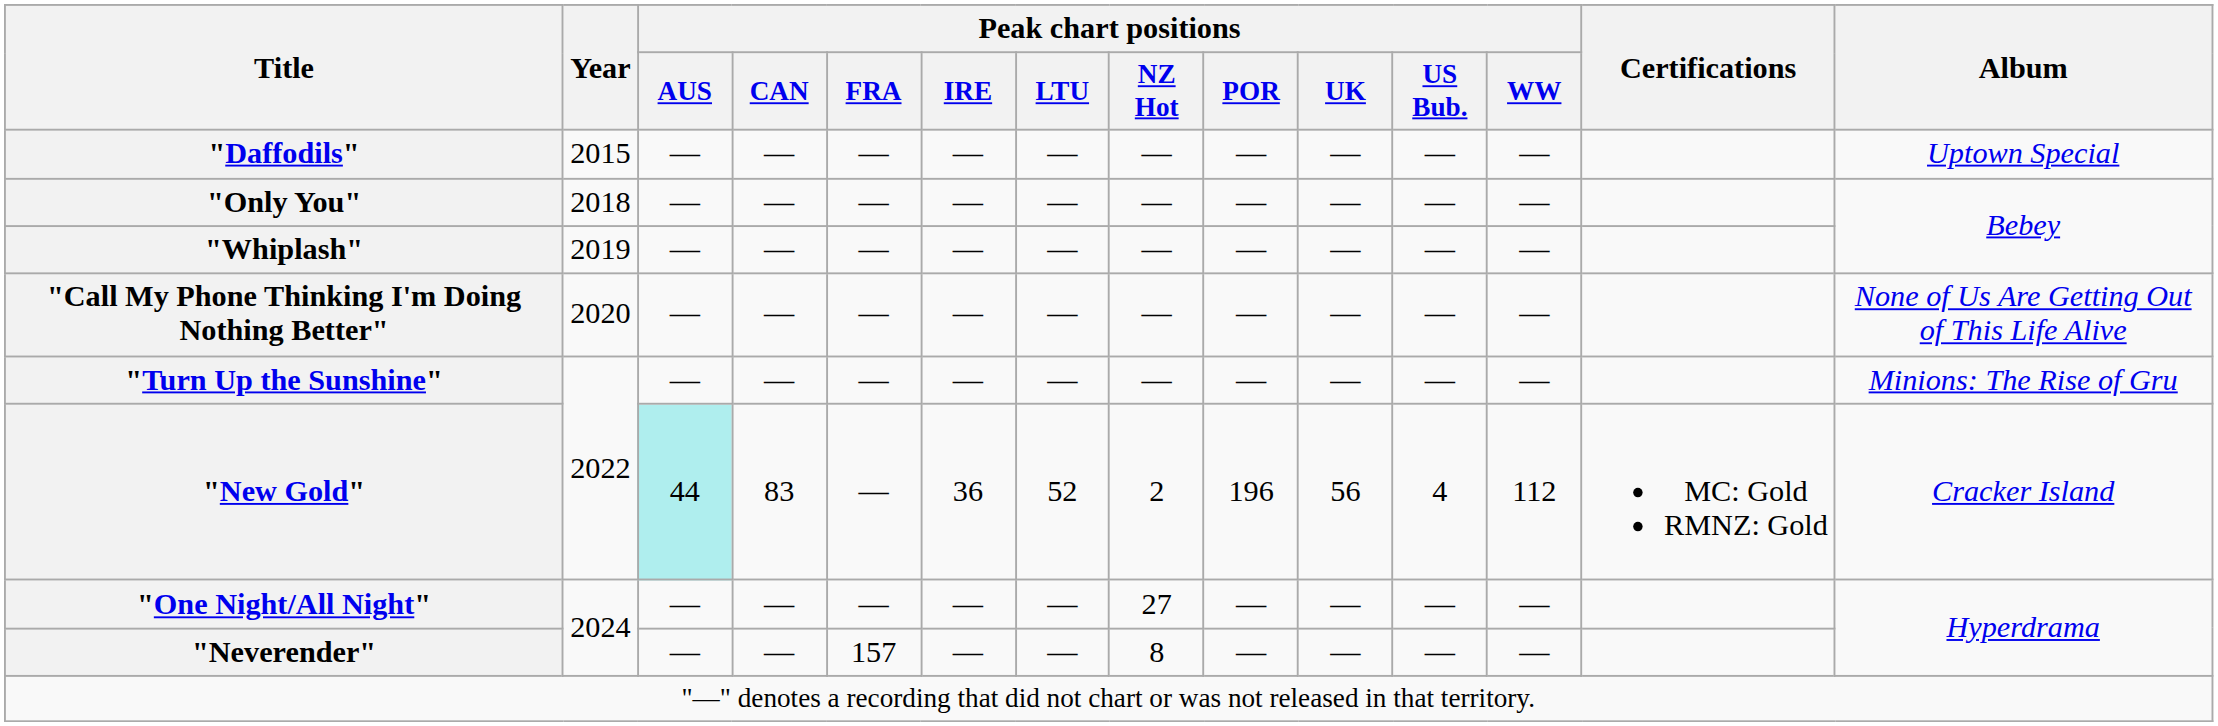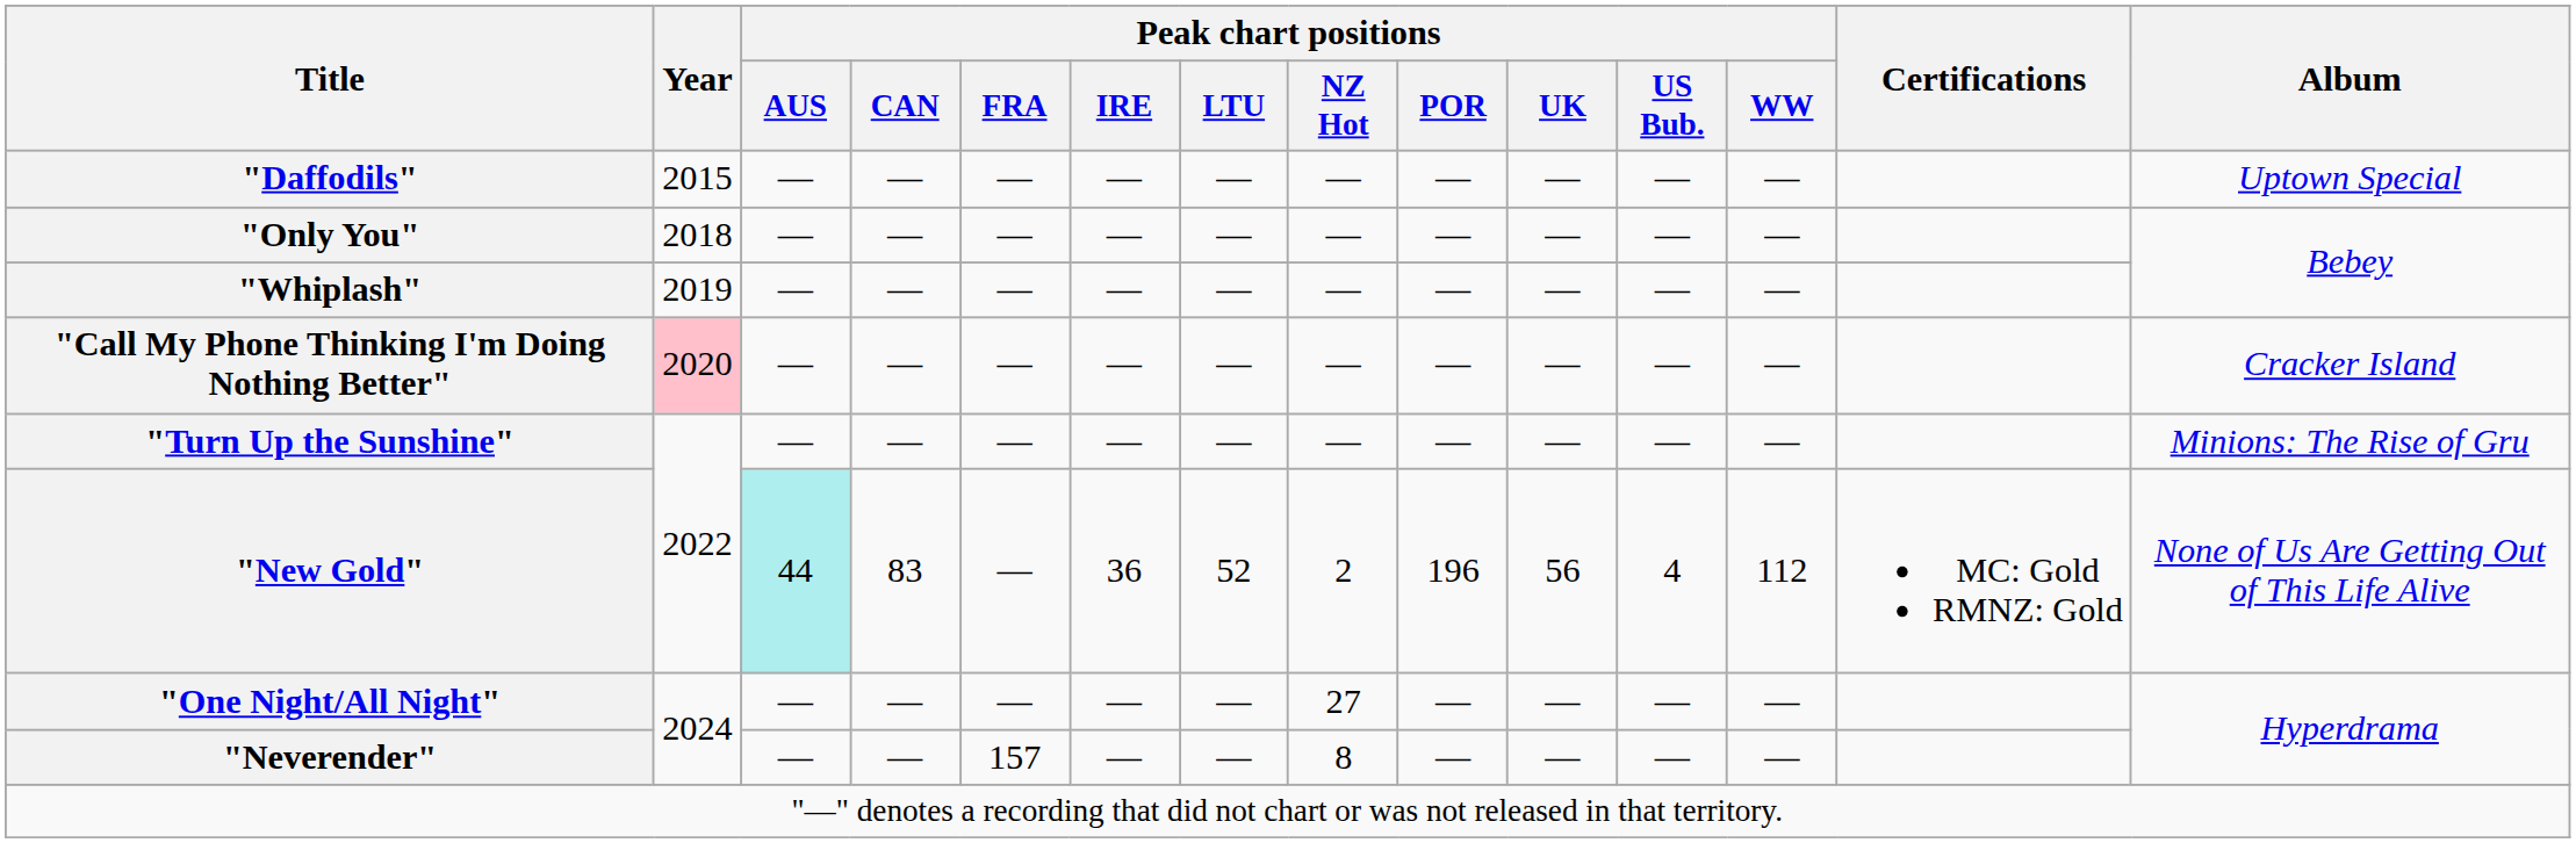"Call My Phone Thinking I'm Doing Nothing Better" | Year: no background -> pink background
"Call My Phone Thinking I'm Doing Nothing Better" | Album: None of Us Are Getting Out of This Life Alive -> Cracker Island
"New Gold" | Album: Cracker Island -> None of Us Are Getting Out of This Life Alive
